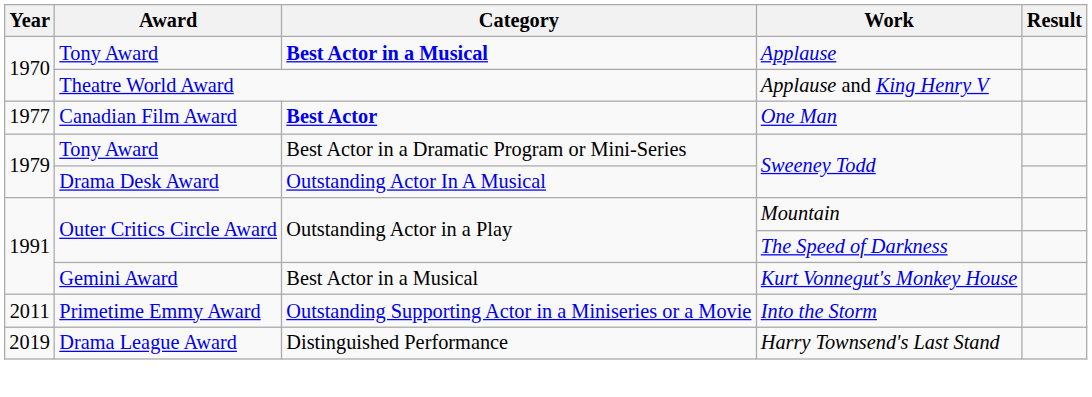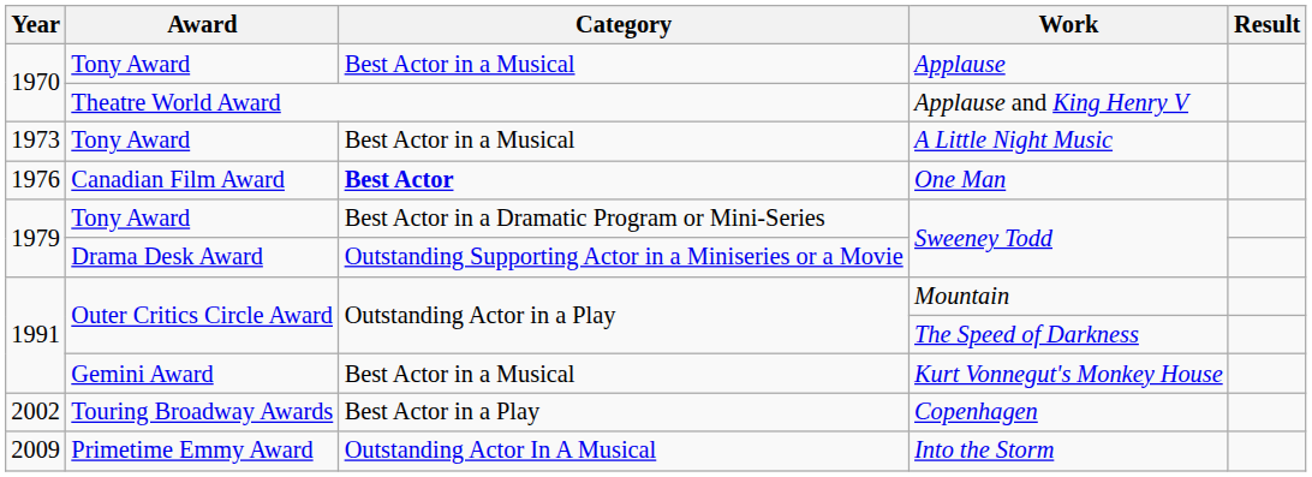Applause | Category: bold -> normal
+ row: 1973 | Tony Award | Best Actor in a Musical | A Little Night Music
One Man | Year: 1977 -> 1976
Drama Desk Award / Sweeney Todd | Category: Outstanding Actor In A Musical -> Outstanding Supporting Actor in a Miniseries or a Movie
+ row: 2002 | Touring Broadway Awards | Best Actor in a Play | Copenhagen
Into the Storm | Year: 2011 -> 2009
Into the Storm | Category: Outstanding Supporting Actor in a Miniseries or a Movie -> Outstanding Actor In A Musical
- row: 2019 | Drama League Award | Distinguished Performance | Harry Townsend's Last Stand
